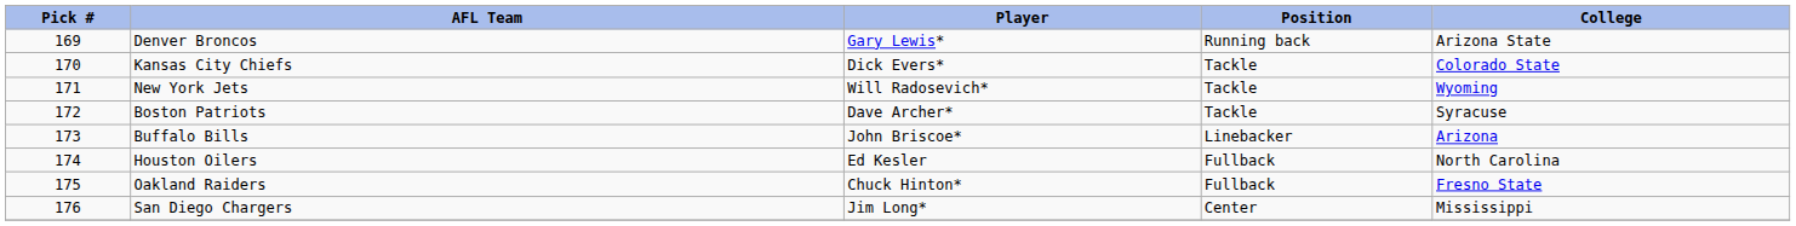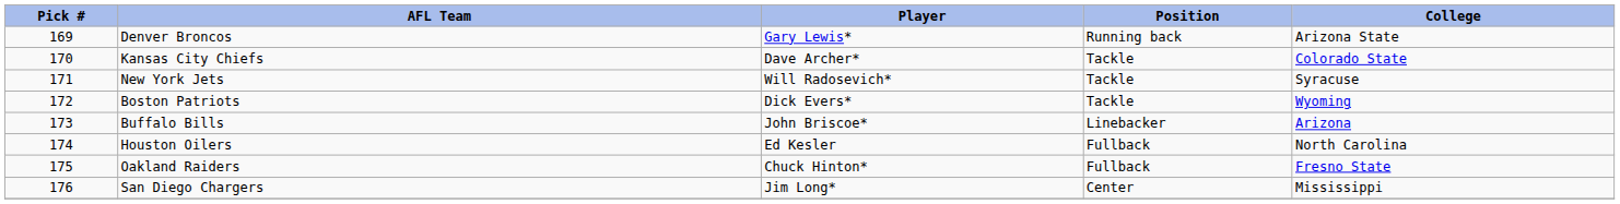Kansas City Chiefs | Player: Dick Evers* -> Dave Archer*
New York Jets | College: Wyoming -> Syracuse
Boston Patriots | Player: Dave Archer* -> Dick Evers*
Boston Patriots | College: Syracuse -> Wyoming
